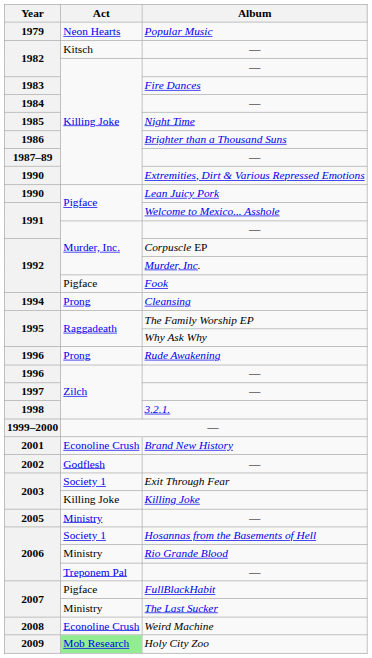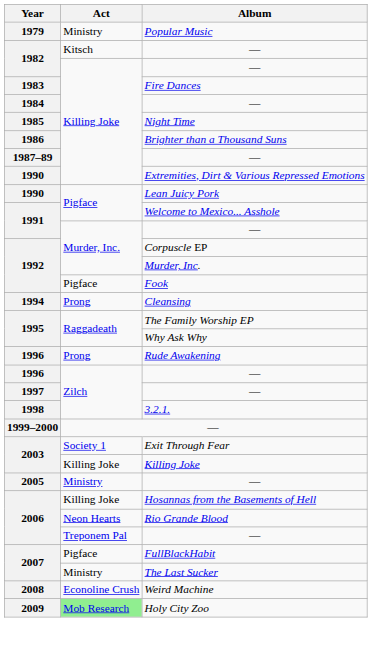Popular Music | Act: Neon Hearts -> Ministry
- row: 2001 | Econoline Crush | Brand New History
- row: 2002 | Godflesh | —
Hosannas from the Basements of Hell | Act: Society 1 -> Killing Joke
Rio Grande Blood | Act: Ministry -> Neon Hearts
